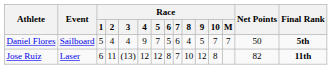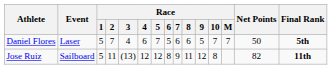Daniel Flores | Event: Sailboard -> Laser
Daniel Flores | Race / 2: 4 -> 7
Daniel Flores | Race / 4: 9 -> 6
Daniel Flores | Race / 8: 4 -> 6
Jose Ruiz | Event: Laser -> Sailboard
Jose Ruiz | Race / 1: 6 -> 5
Jose Ruiz | Race / 7: 7 -> 9
Jose Ruiz | Race / 8: 10 -> 11
